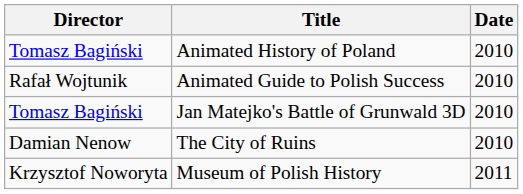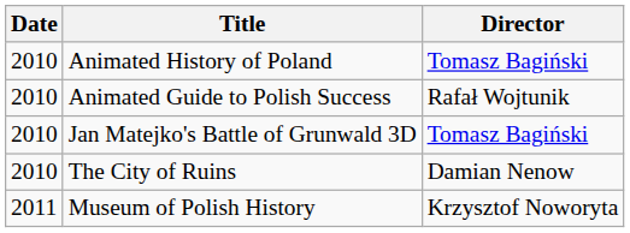columns swapped: Date <-> Director
